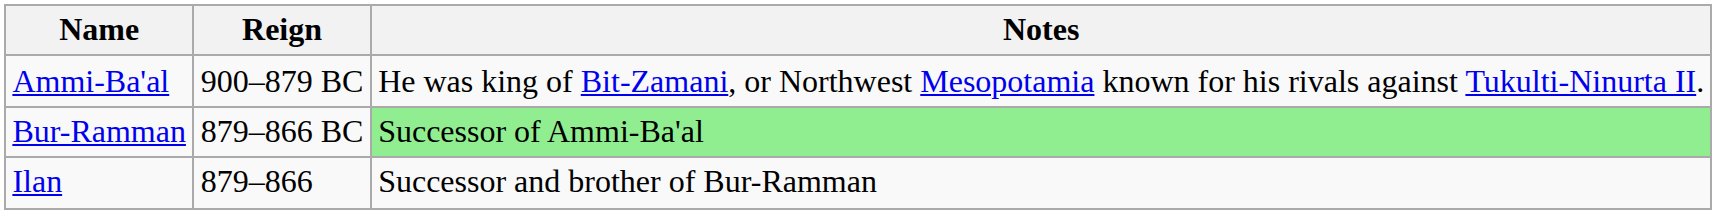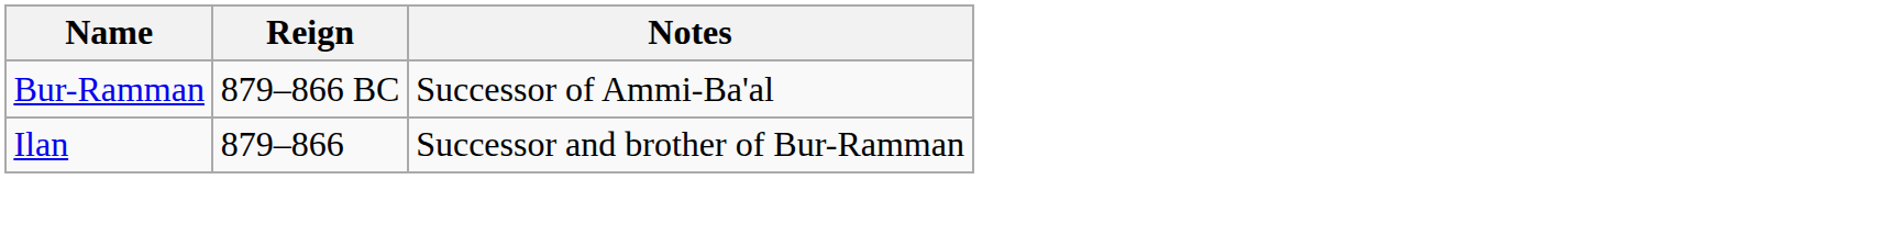- row: Ammi-Ba'al | 900–879 BC | He was king of Bit-Zamani, or Northwest Mesopotamia known for his rivals against Tukulti-Ninurta II.
Bur-Ramman | Notes: lightgreen background -> no background
